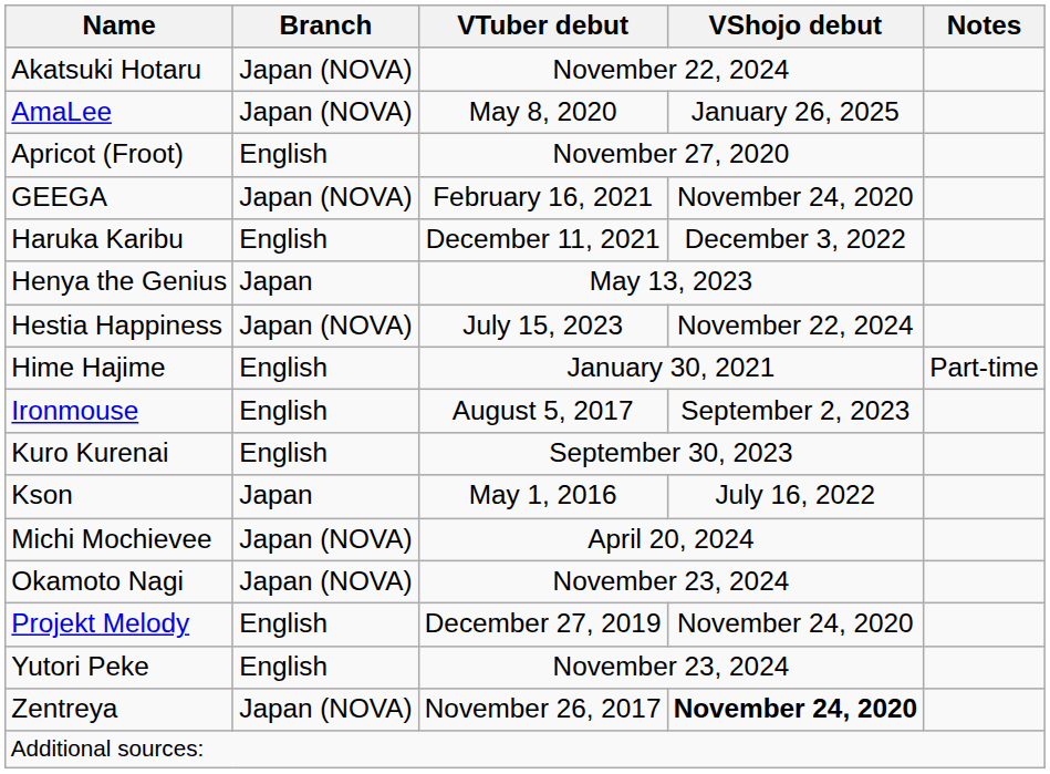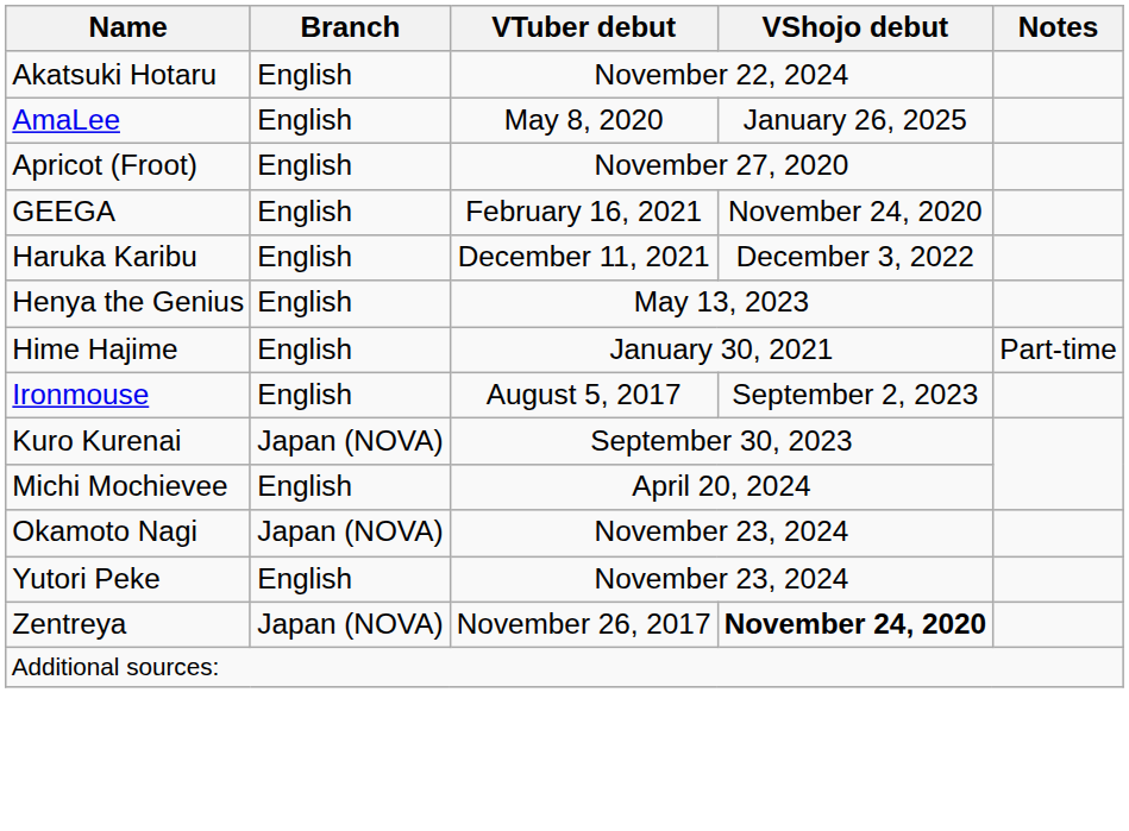Akatsuki Hotaru | Branch: Japan (NOVA) -> English
AmaLee | Branch: Japan (NOVA) -> English
GEEGA | Branch: Japan (NOVA) -> English
Henya the Genius | Branch: Japan -> English
- row: Hestia Happiness | Japan (NOVA) | July 15, 2023 | November 22, 2024
Kuro Kurenai | Branch: English -> Japan (NOVA)
- row: Kson | Japan | May 1, 2016 | July 16, 2022
Michi Mochievee | Branch: Japan (NOVA) -> English
- row: Projekt Melody | English | December 27, 2019 | November 24, 2020
